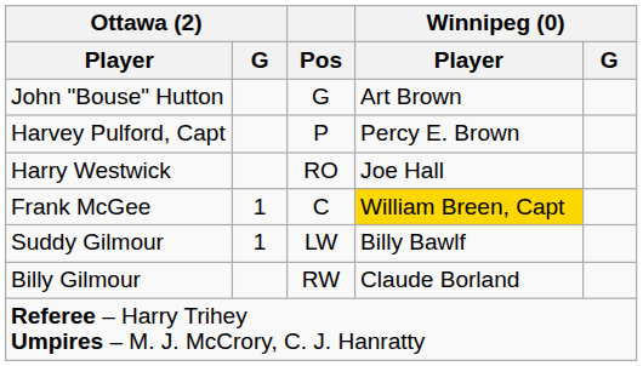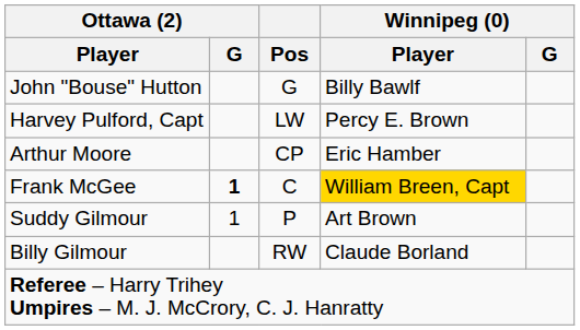John "Bouse" Hutton | Winnipeg (0) / Player: Art Brown -> Billy Bawlf
Harvey Pulford, Capt | Pos: P -> LW
+ row: Arthur Moore | CP | Eric Hamber
- row: Harry Westwick | RO | Joe Hall
Frank McGee | Ottawa (2) / G: normal -> bold
Suddy Gilmour | Pos: LW -> P
Suddy Gilmour | Winnipeg (0) / Player: Billy Bawlf -> Art Brown
